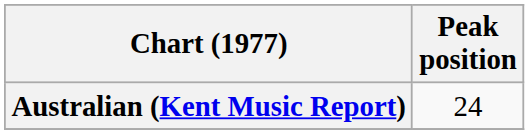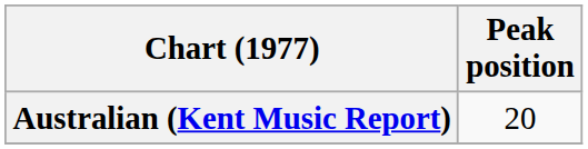Australian (Kent Music Report) | Peak position: 24 -> 20
